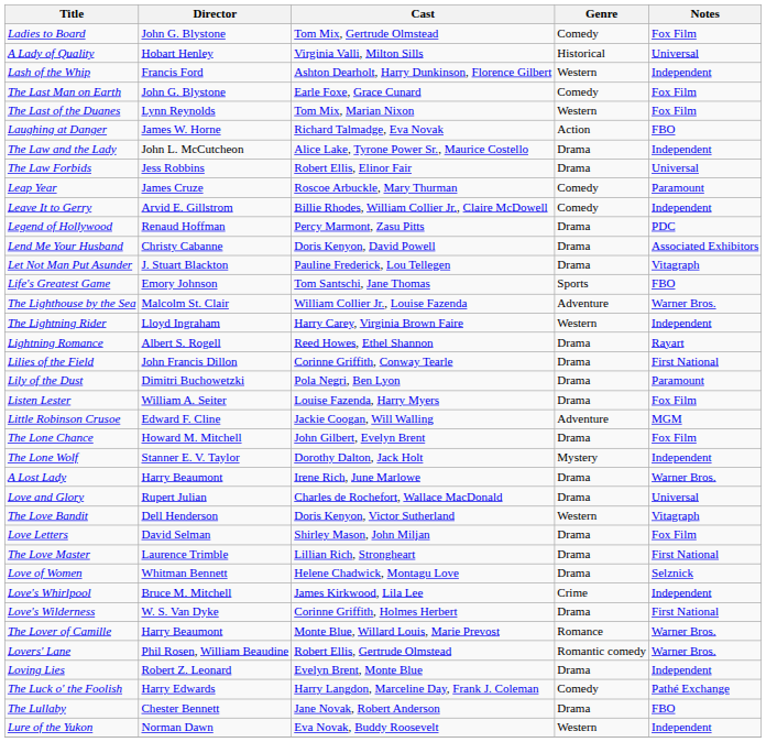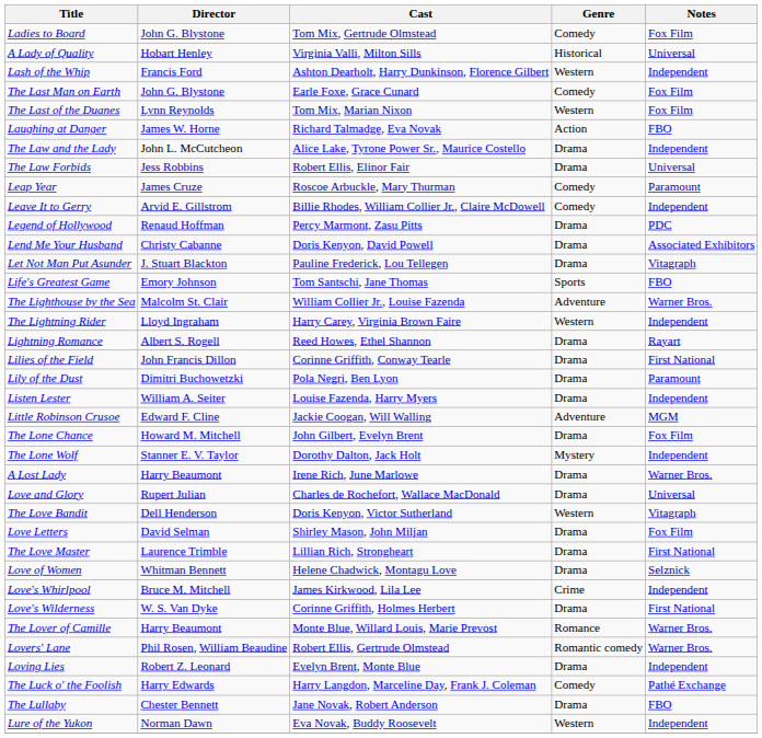Listen Lester | Notes: Fox Film -> Independent
